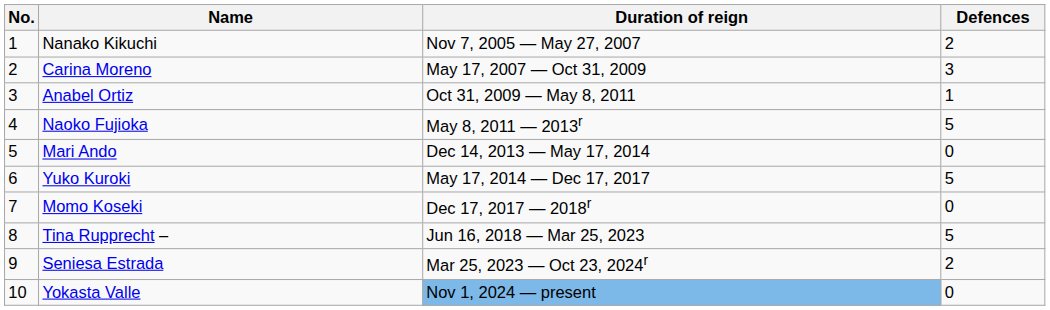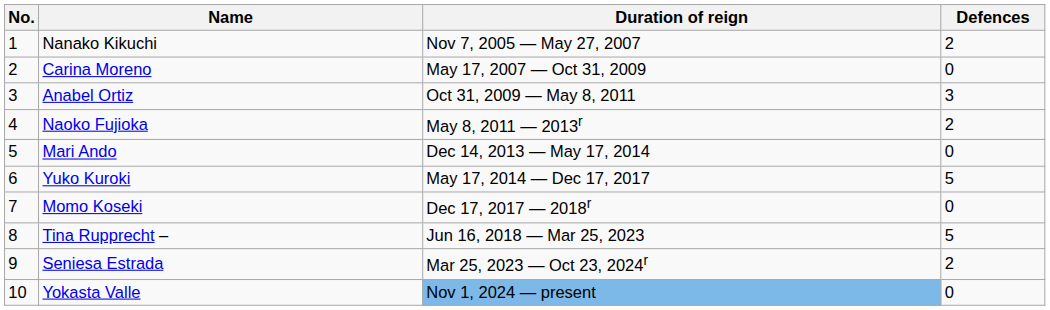Carina Moreno | Defences: 3 -> 0
Anabel Ortiz | Defences: 1 -> 3
Naoko Fujioka | Defences: 5 -> 2
